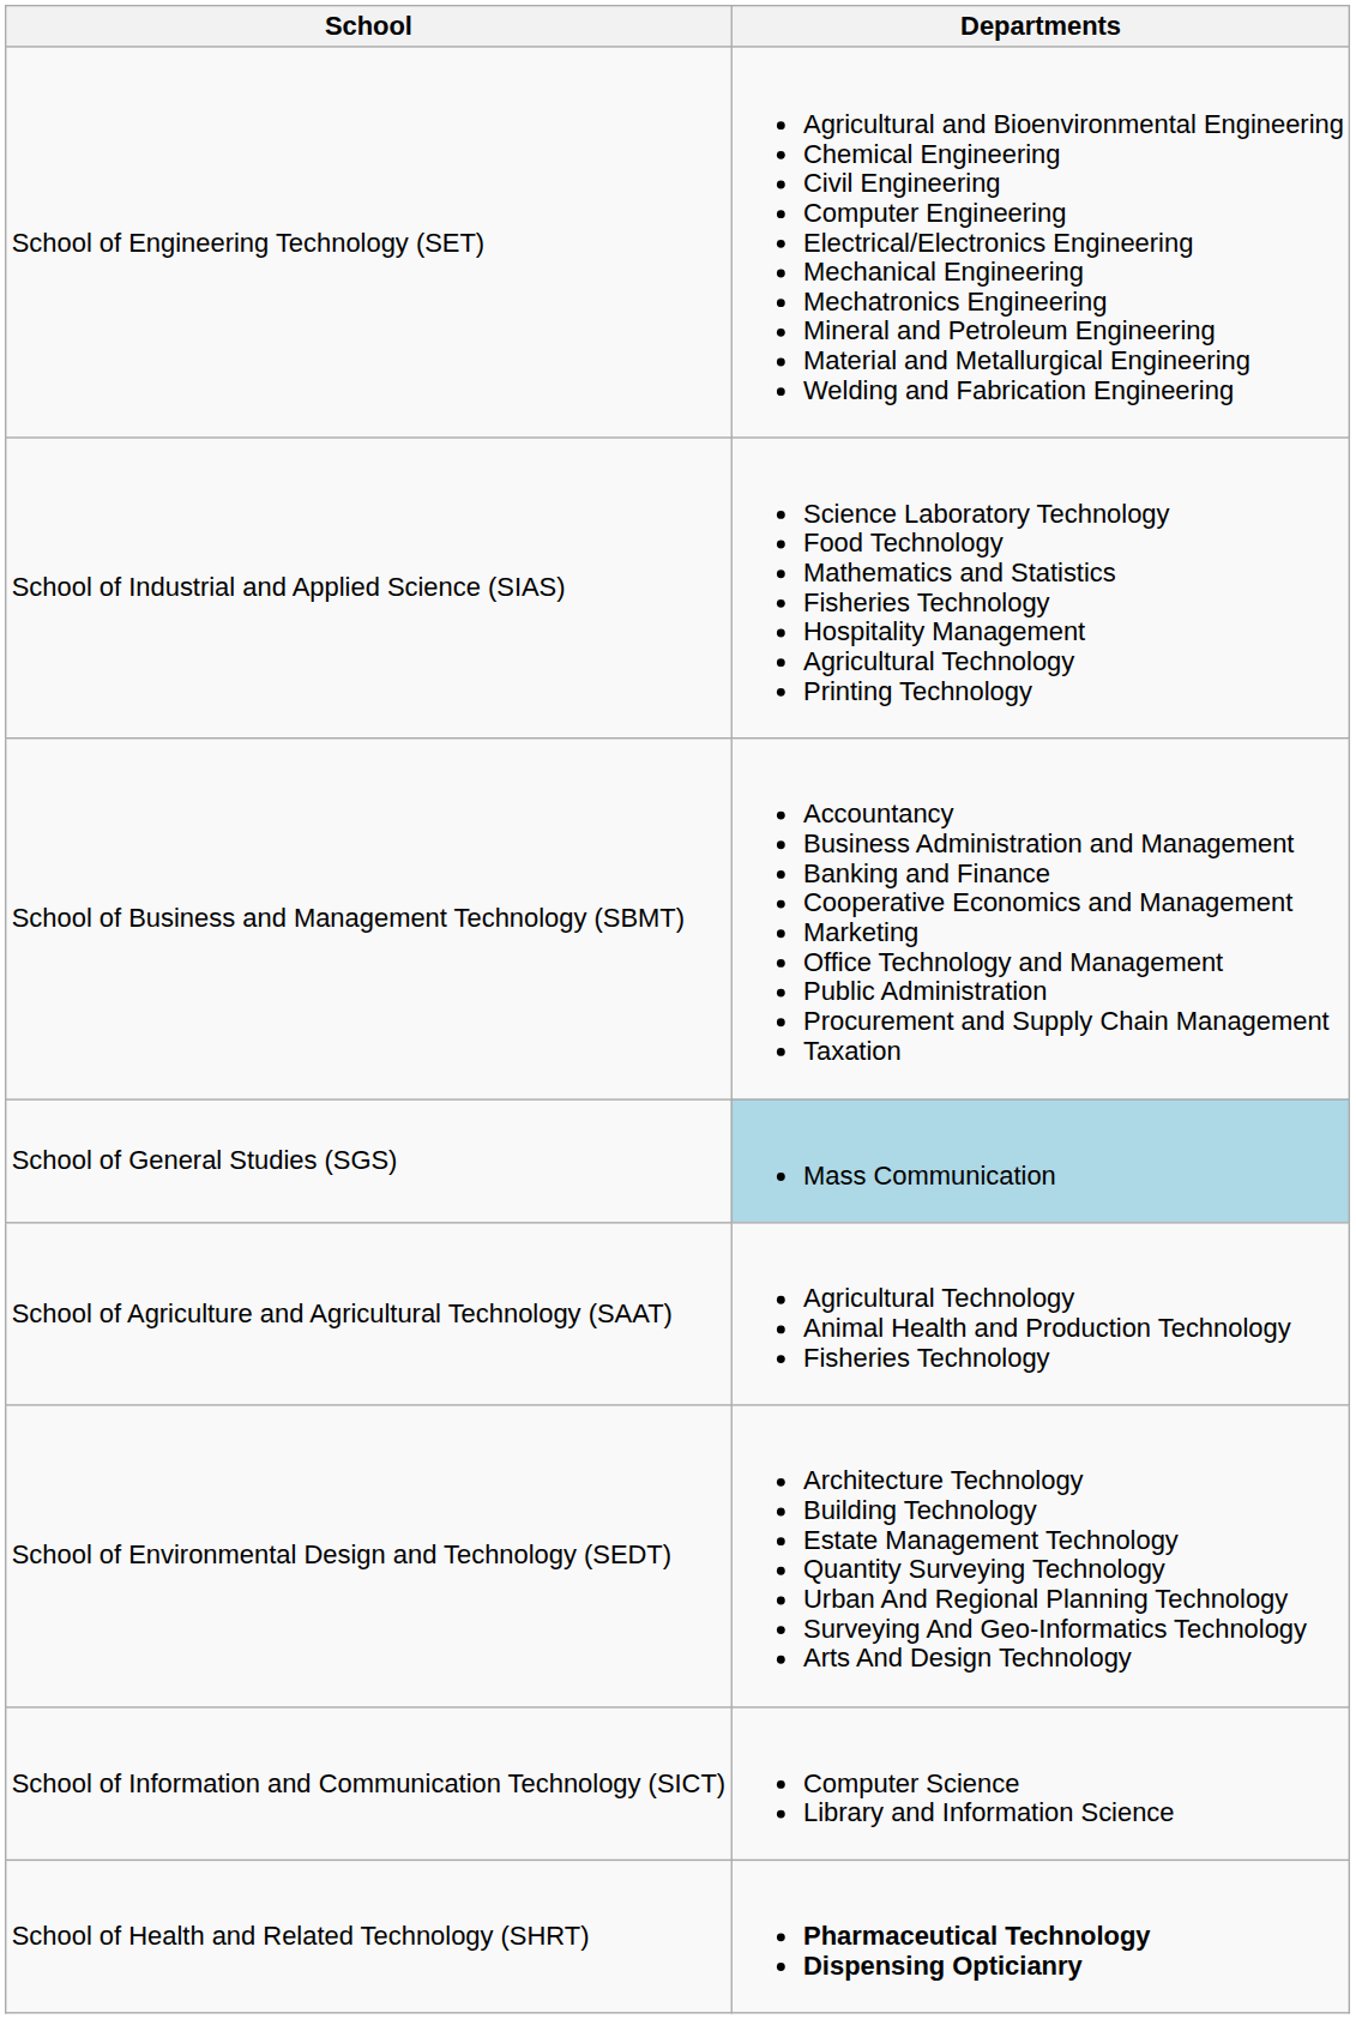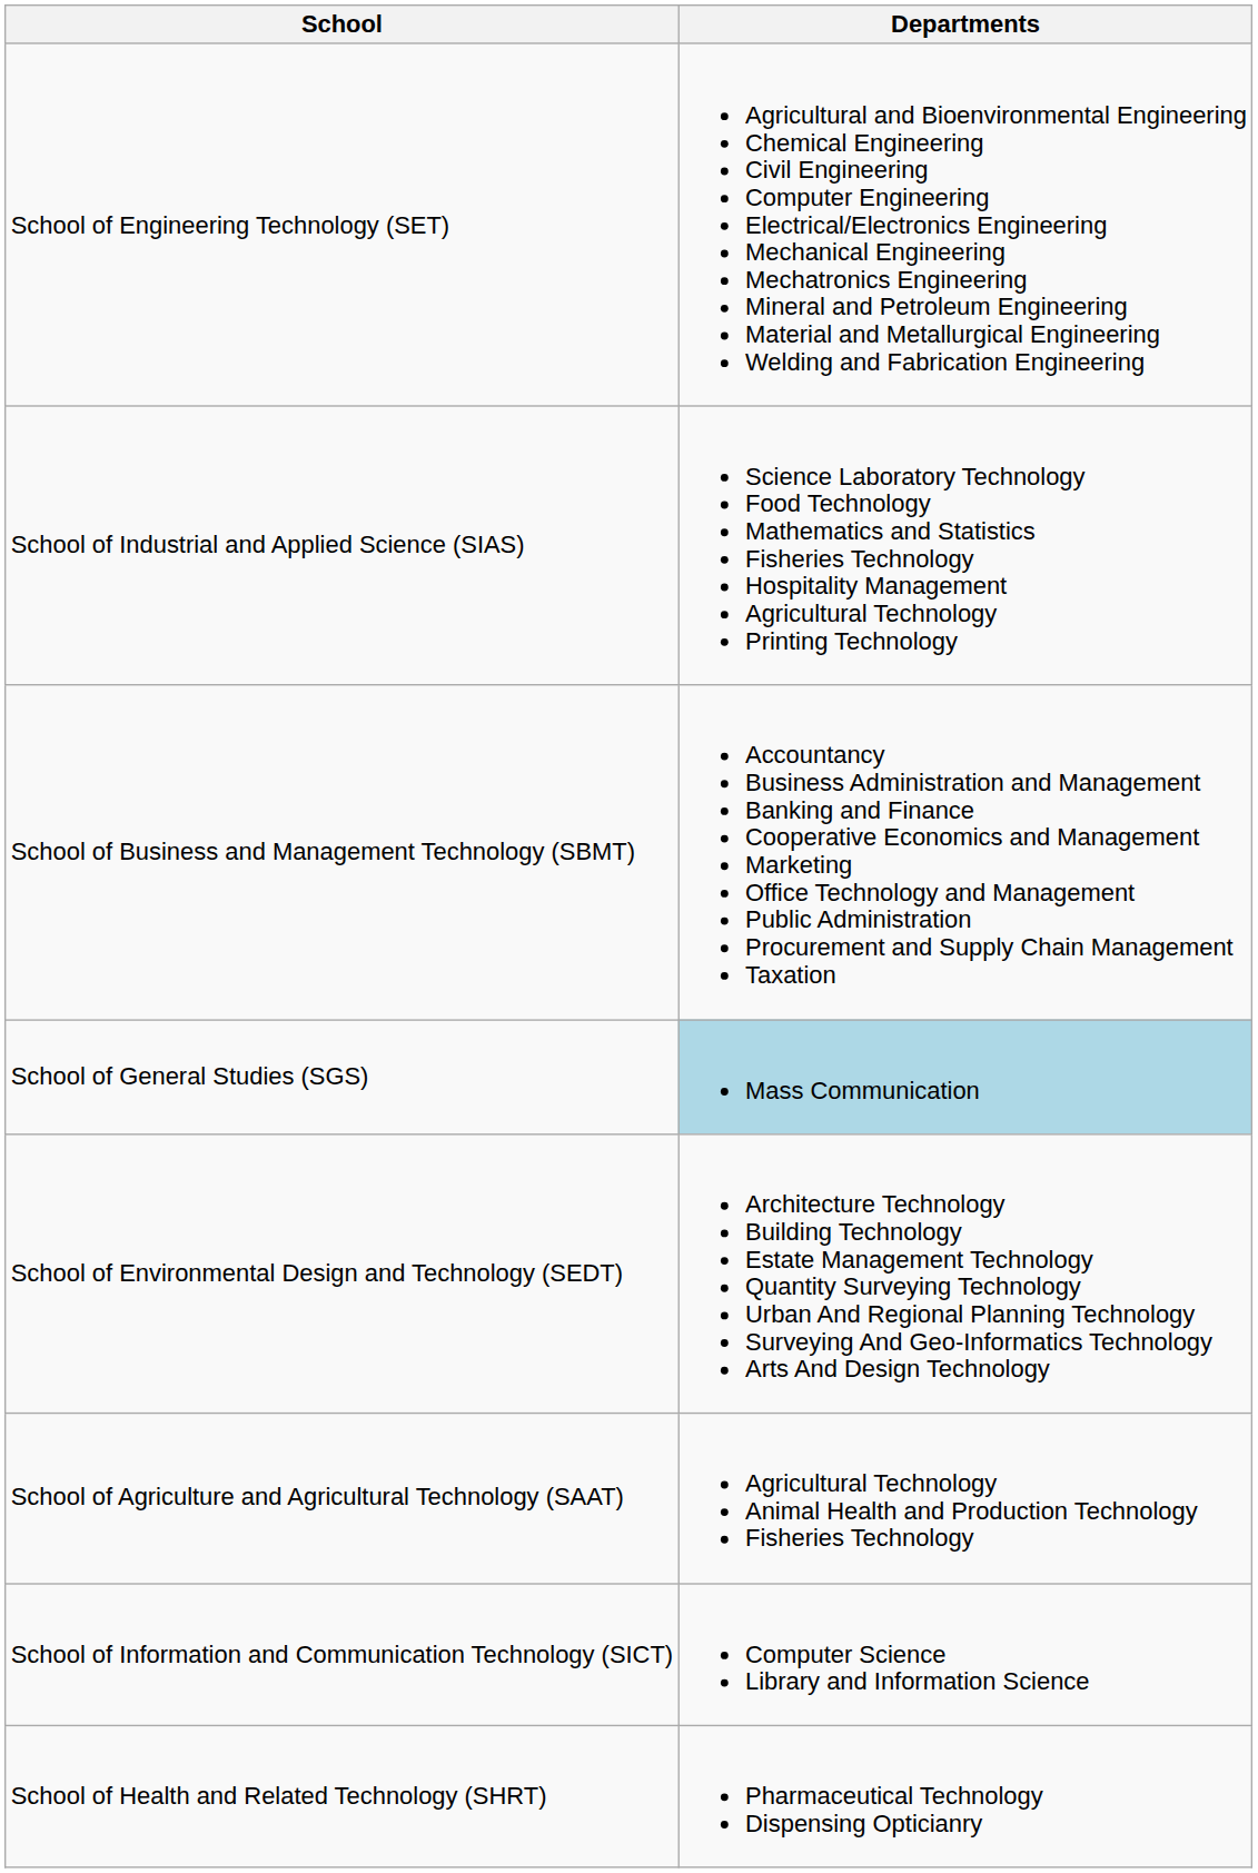rows swapped: School of Agriculture and Agricultural Technology (SAAT) <-> School of Environmental Design and Technology (SEDT)
School of Health and Related Technology (SHRT) | Departments: bold -> normal
